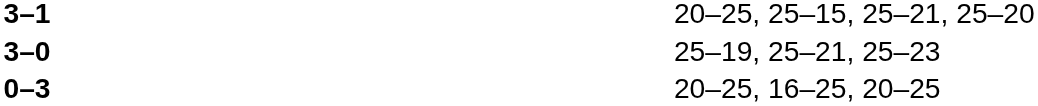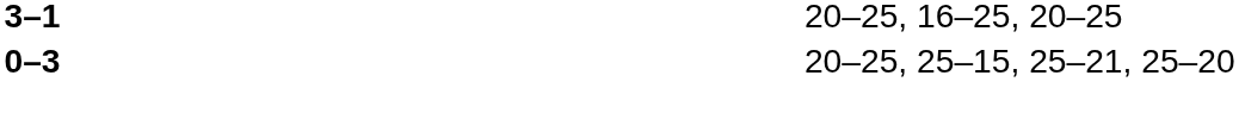3–1 | column 4: 20–25, 25–15, 25–21, 25–20 -> 20–25, 16–25, 20–25
- row: 3–0 | 25–19, 25–21, 25–23
0–3 | column 4: 20–25, 16–25, 20–25 -> 20–25, 25–15, 25–21, 25–20
